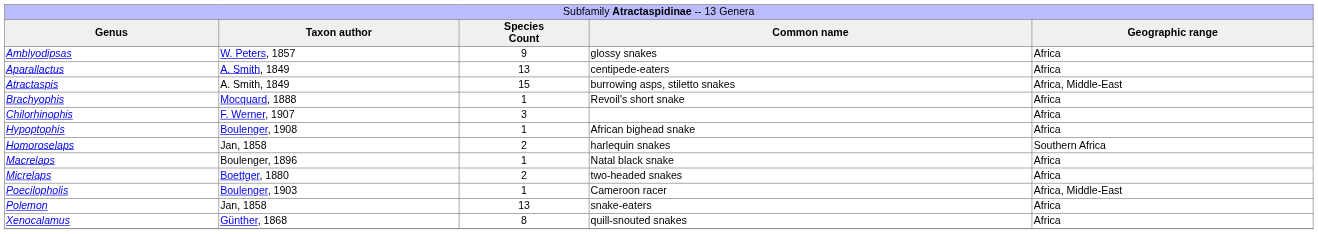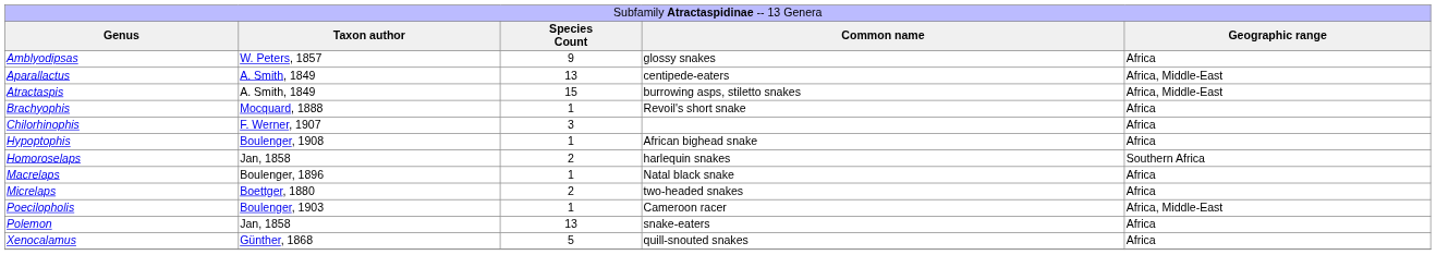Aparallactus | column 5: Africa -> Africa, Middle-East
Xenocalamus | column 3: 8 -> 5
